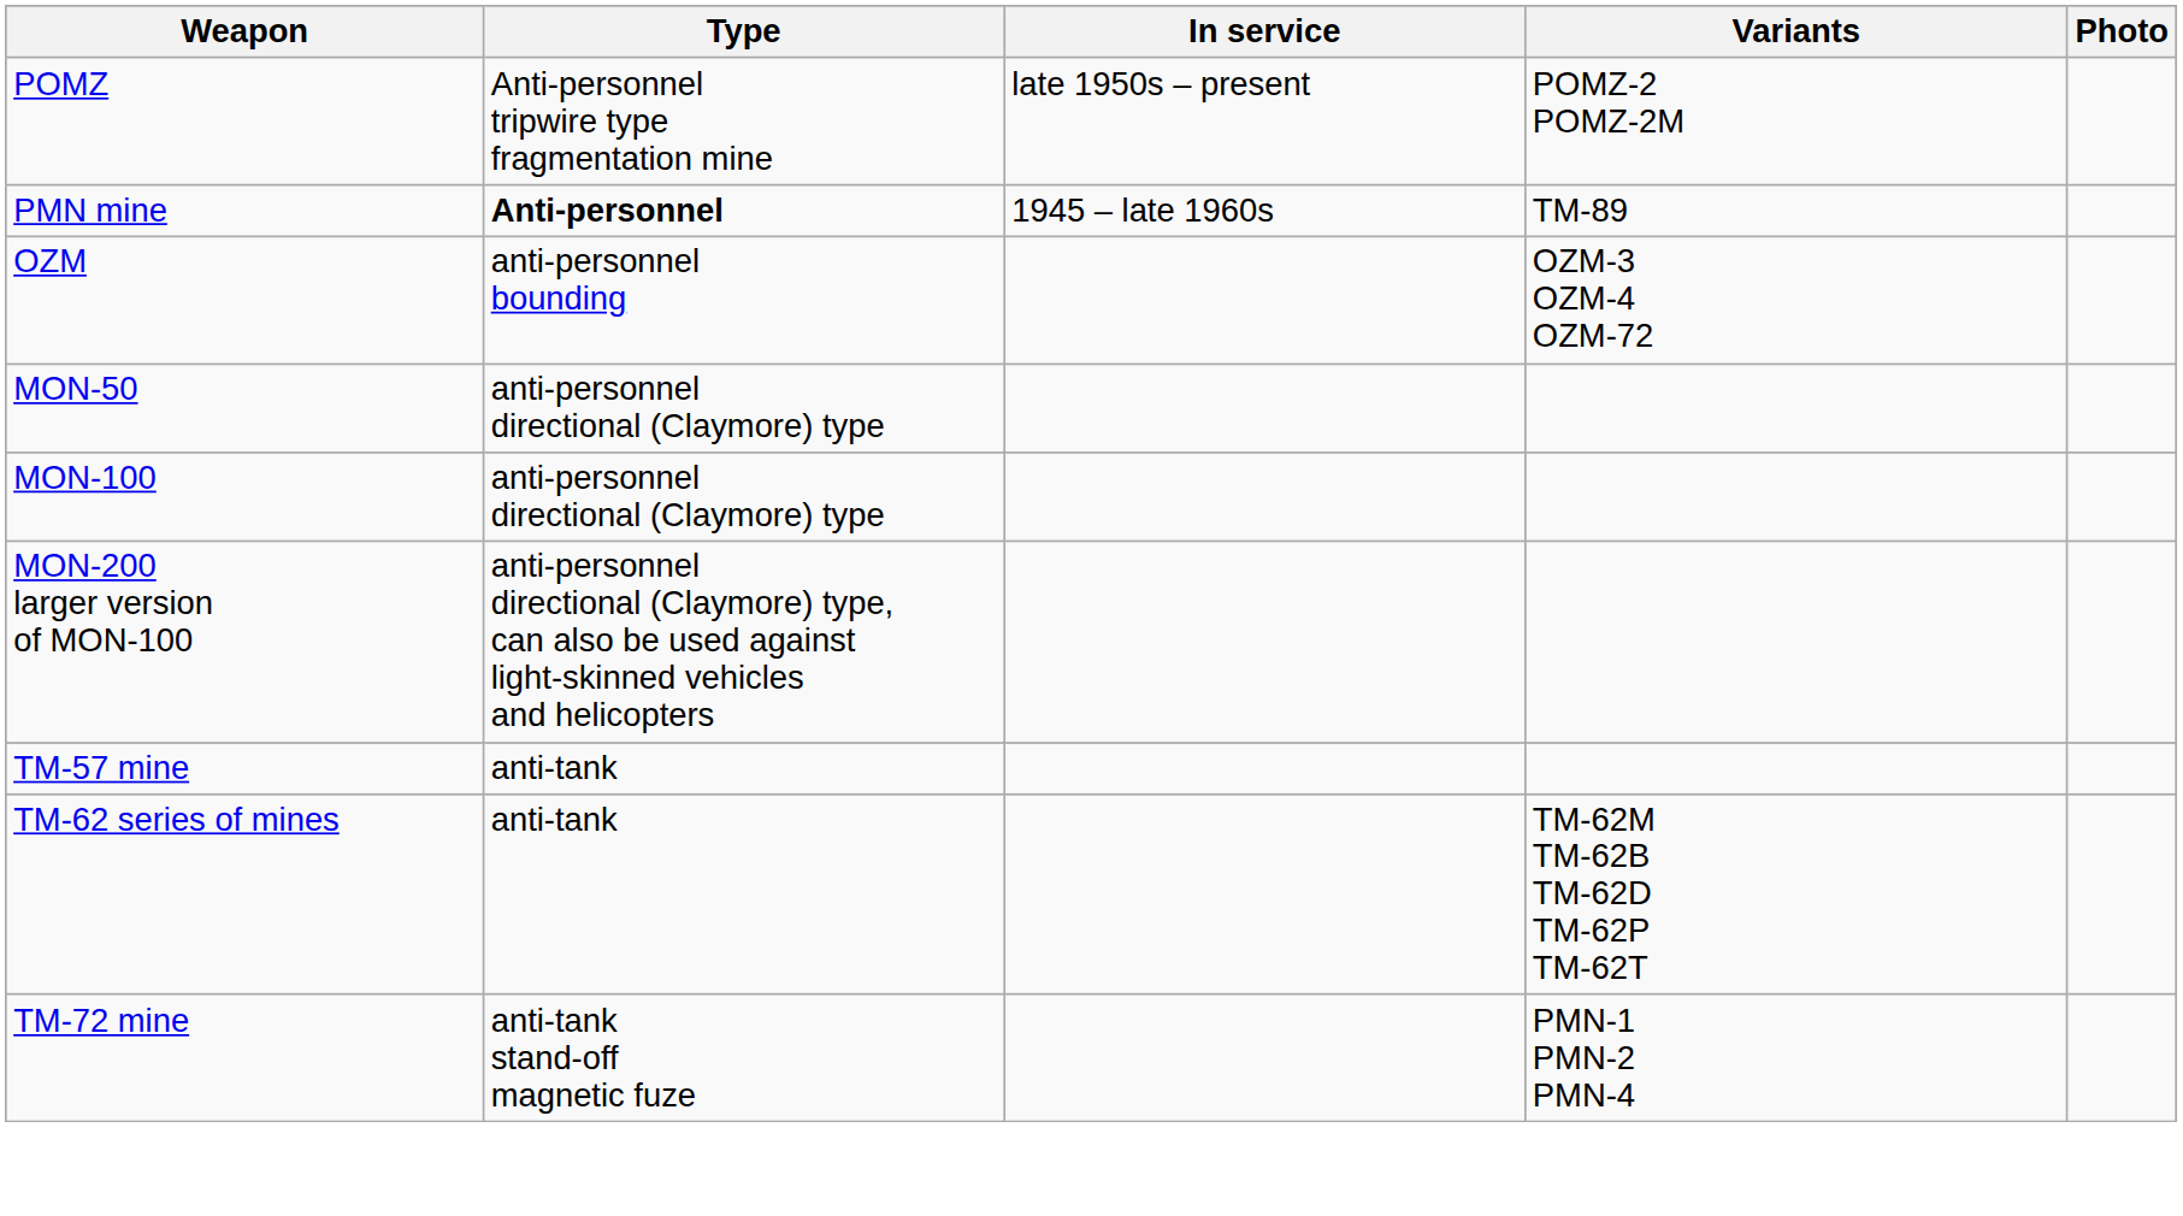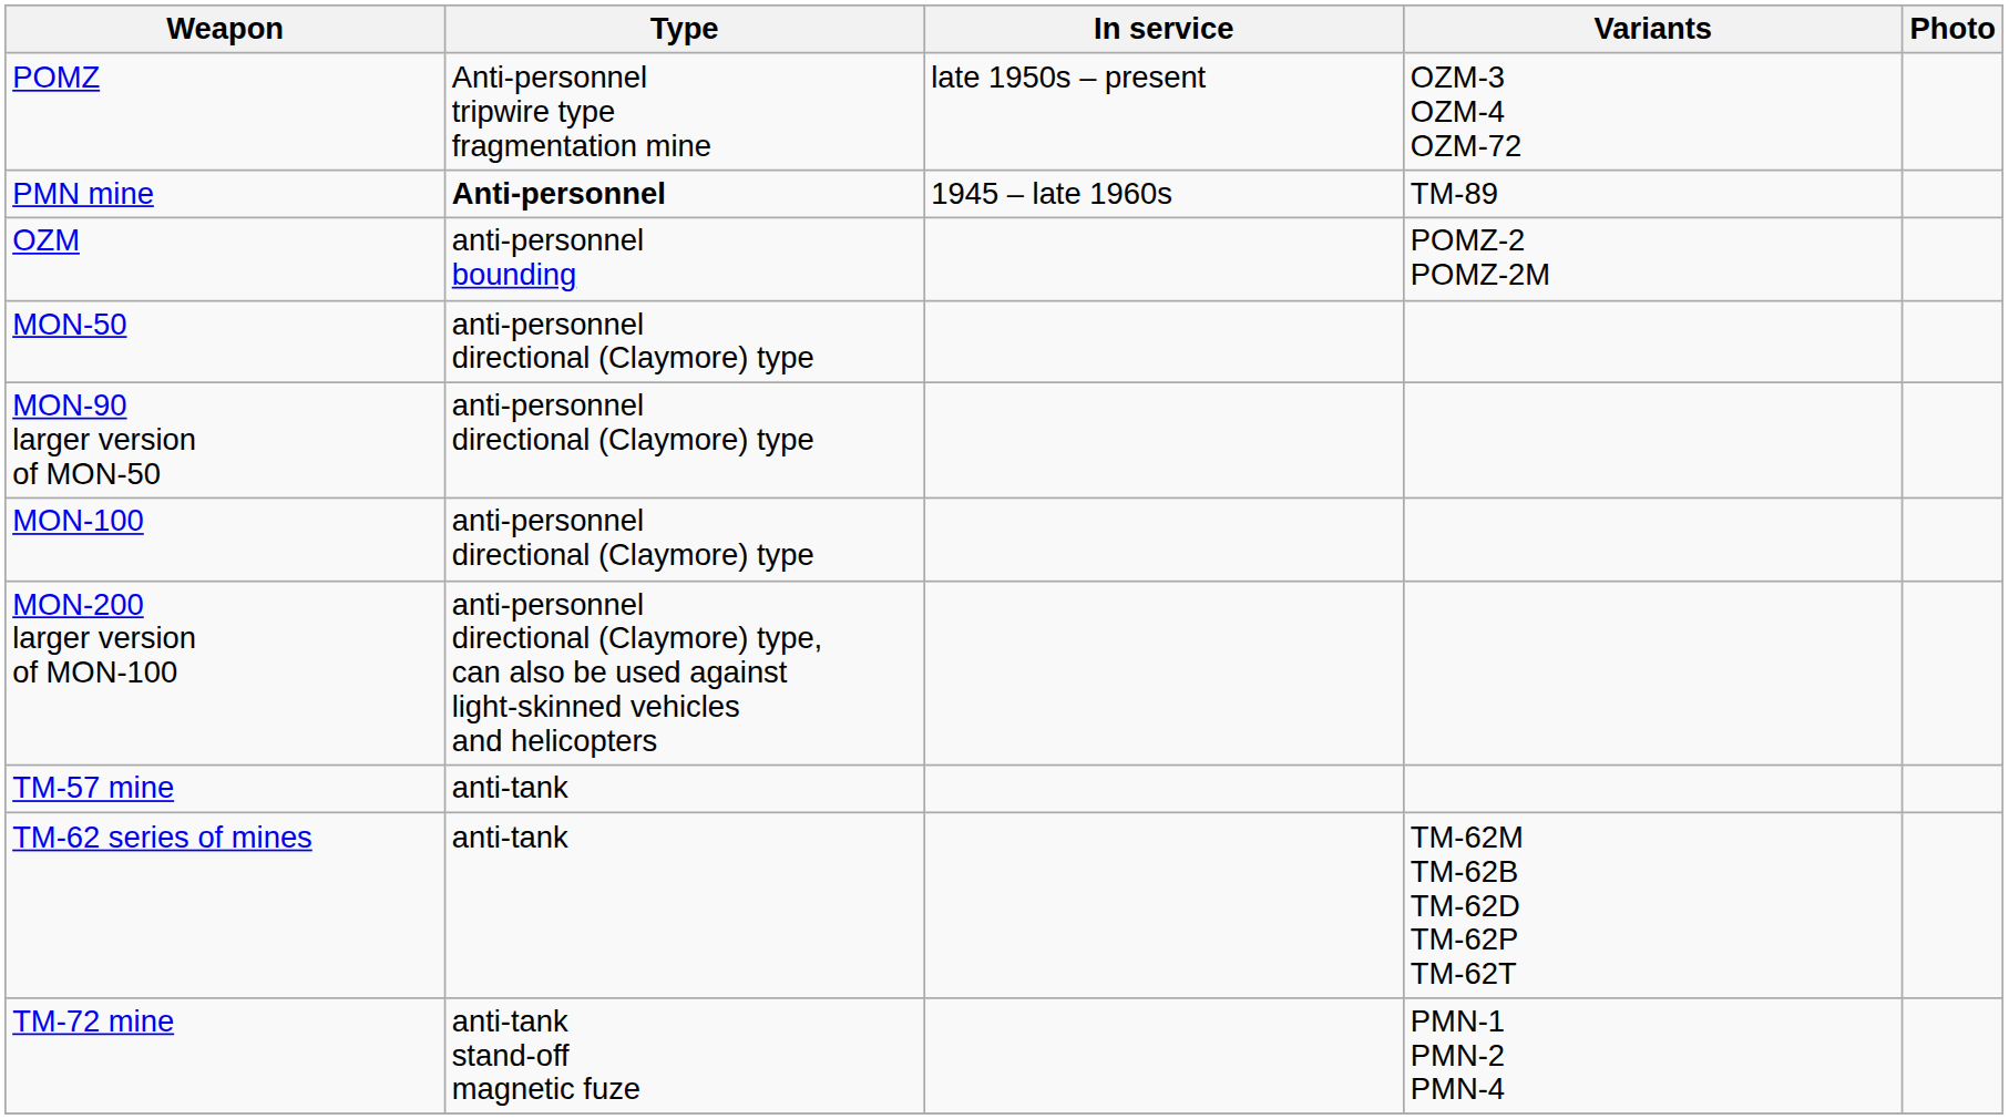POMZ | Variants: POMZ-2 POMZ-2M -> OZM-3 OZM-4 OZM-72
OZM | Variants: OZM-3 OZM-4 OZM-72 -> POMZ-2 POMZ-2M
+ row: MON-90 larger version of MON-50 | anti-personnel directional (Claymore) type
